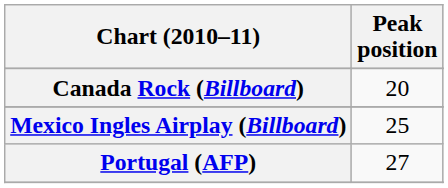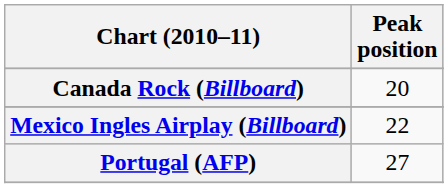Mexico Ingles Airplay (Billboard) | Peak position: 25 -> 22
